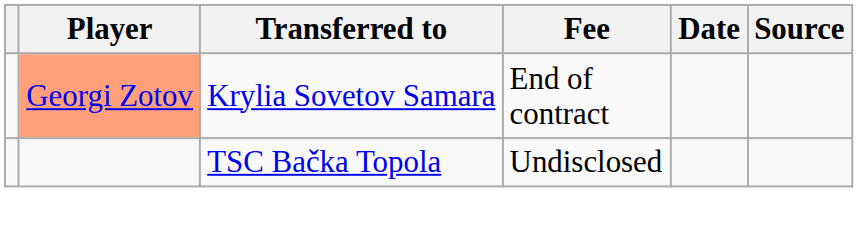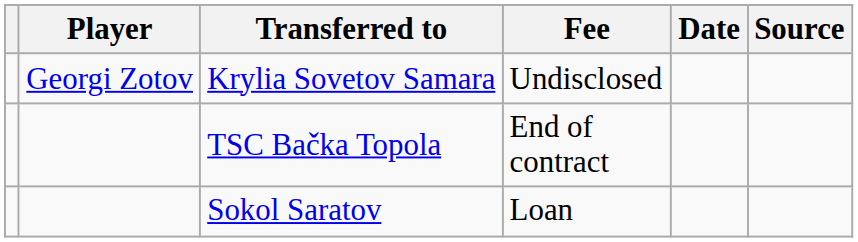Krylia Sovetov Samara | Player: lightsalmon background -> no background
Krylia Sovetov Samara | Fee: End of contract -> Undisclosed
TSC Bačka Topola | Fee: Undisclosed -> End of contract
+ row: Sokol Saratov | Loan
